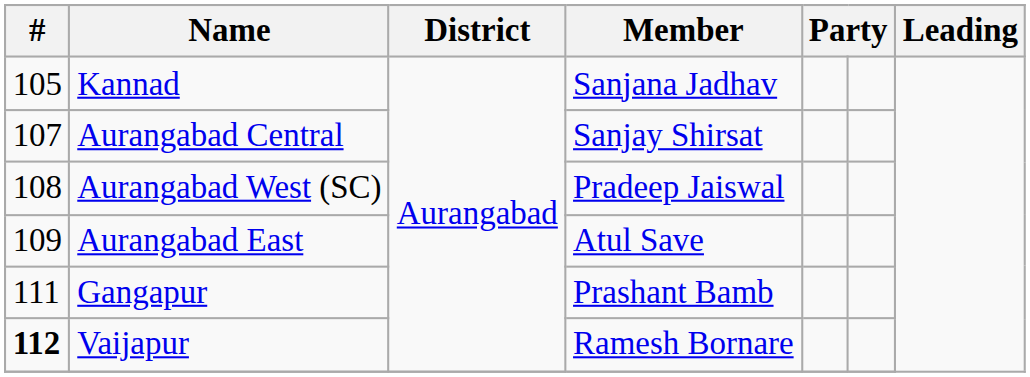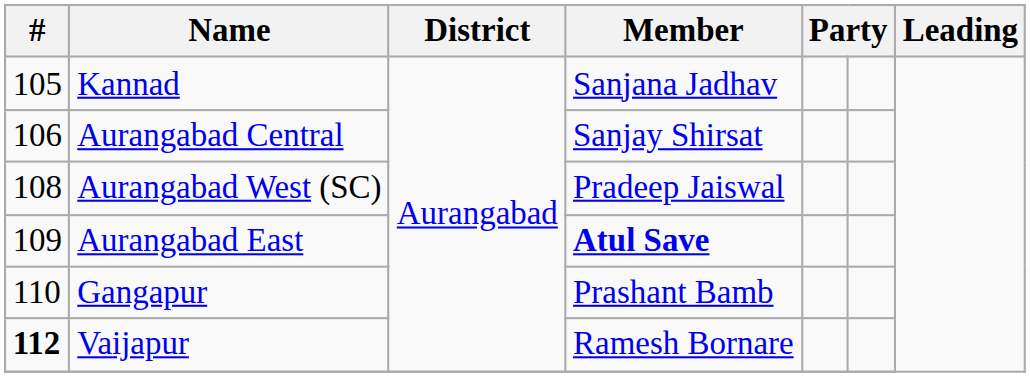Aurangabad Central | #: 107 -> 106
Aurangabad East | Member: normal -> bold
Gangapur | #: 111 -> 110
